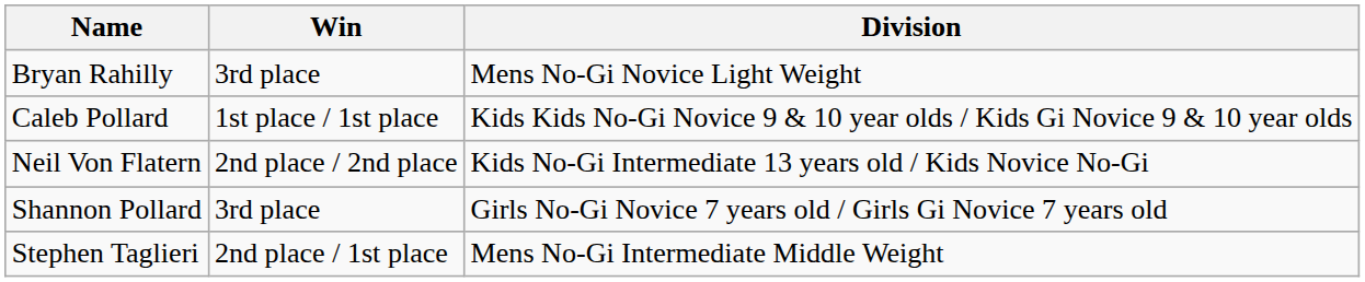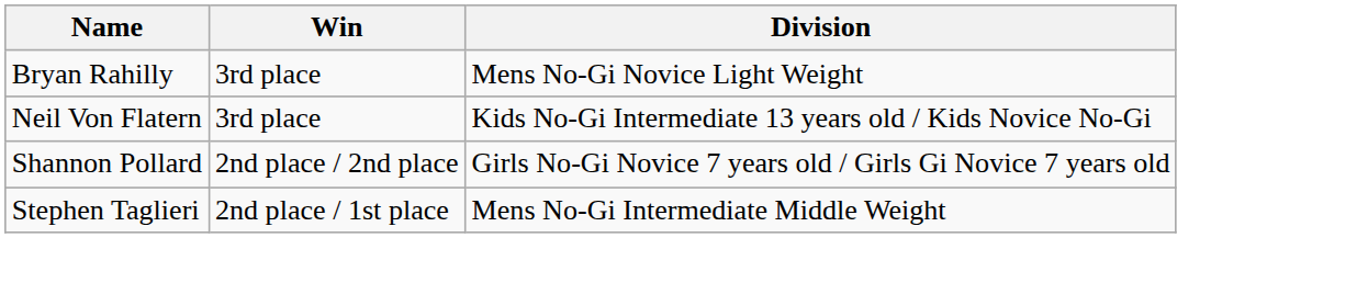- row: Caleb Pollard | 1st place / 1st place | Kids Kids No-Gi Novice 9 & 10 year olds / Kids Gi Novice 9 & 10 year olds
Neil Von Flatern | Win: 2nd place / 2nd place -> 3rd place
Shannon Pollard | Win: 3rd place -> 2nd place / 2nd place
